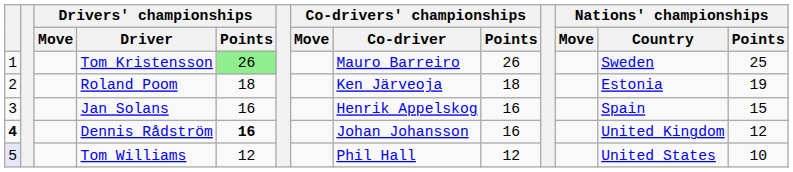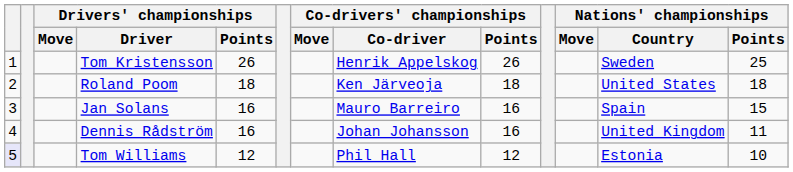Tom Kristensson | Drivers' championships / Points: lightgreen background -> no background
Tom Kristensson | Co-drivers' championships / Co-driver: Mauro Barreiro -> Henrik Appelskog
Roland Poom | Nations' championships / Country: Estonia -> United States
Roland Poom | Nations' championships / Points: 19 -> 18
Jan Solans | Co-drivers' championships / Co-driver: Henrik Appelskog -> Mauro Barreiro
Dennis Rådström | column 1: bold -> normal
Dennis Rådström | Drivers' championships / Points: bold -> normal
Dennis Rådström | Nations' championships / Points: 12 -> 11
Tom Williams | Nations' championships / Country: United States -> Estonia
